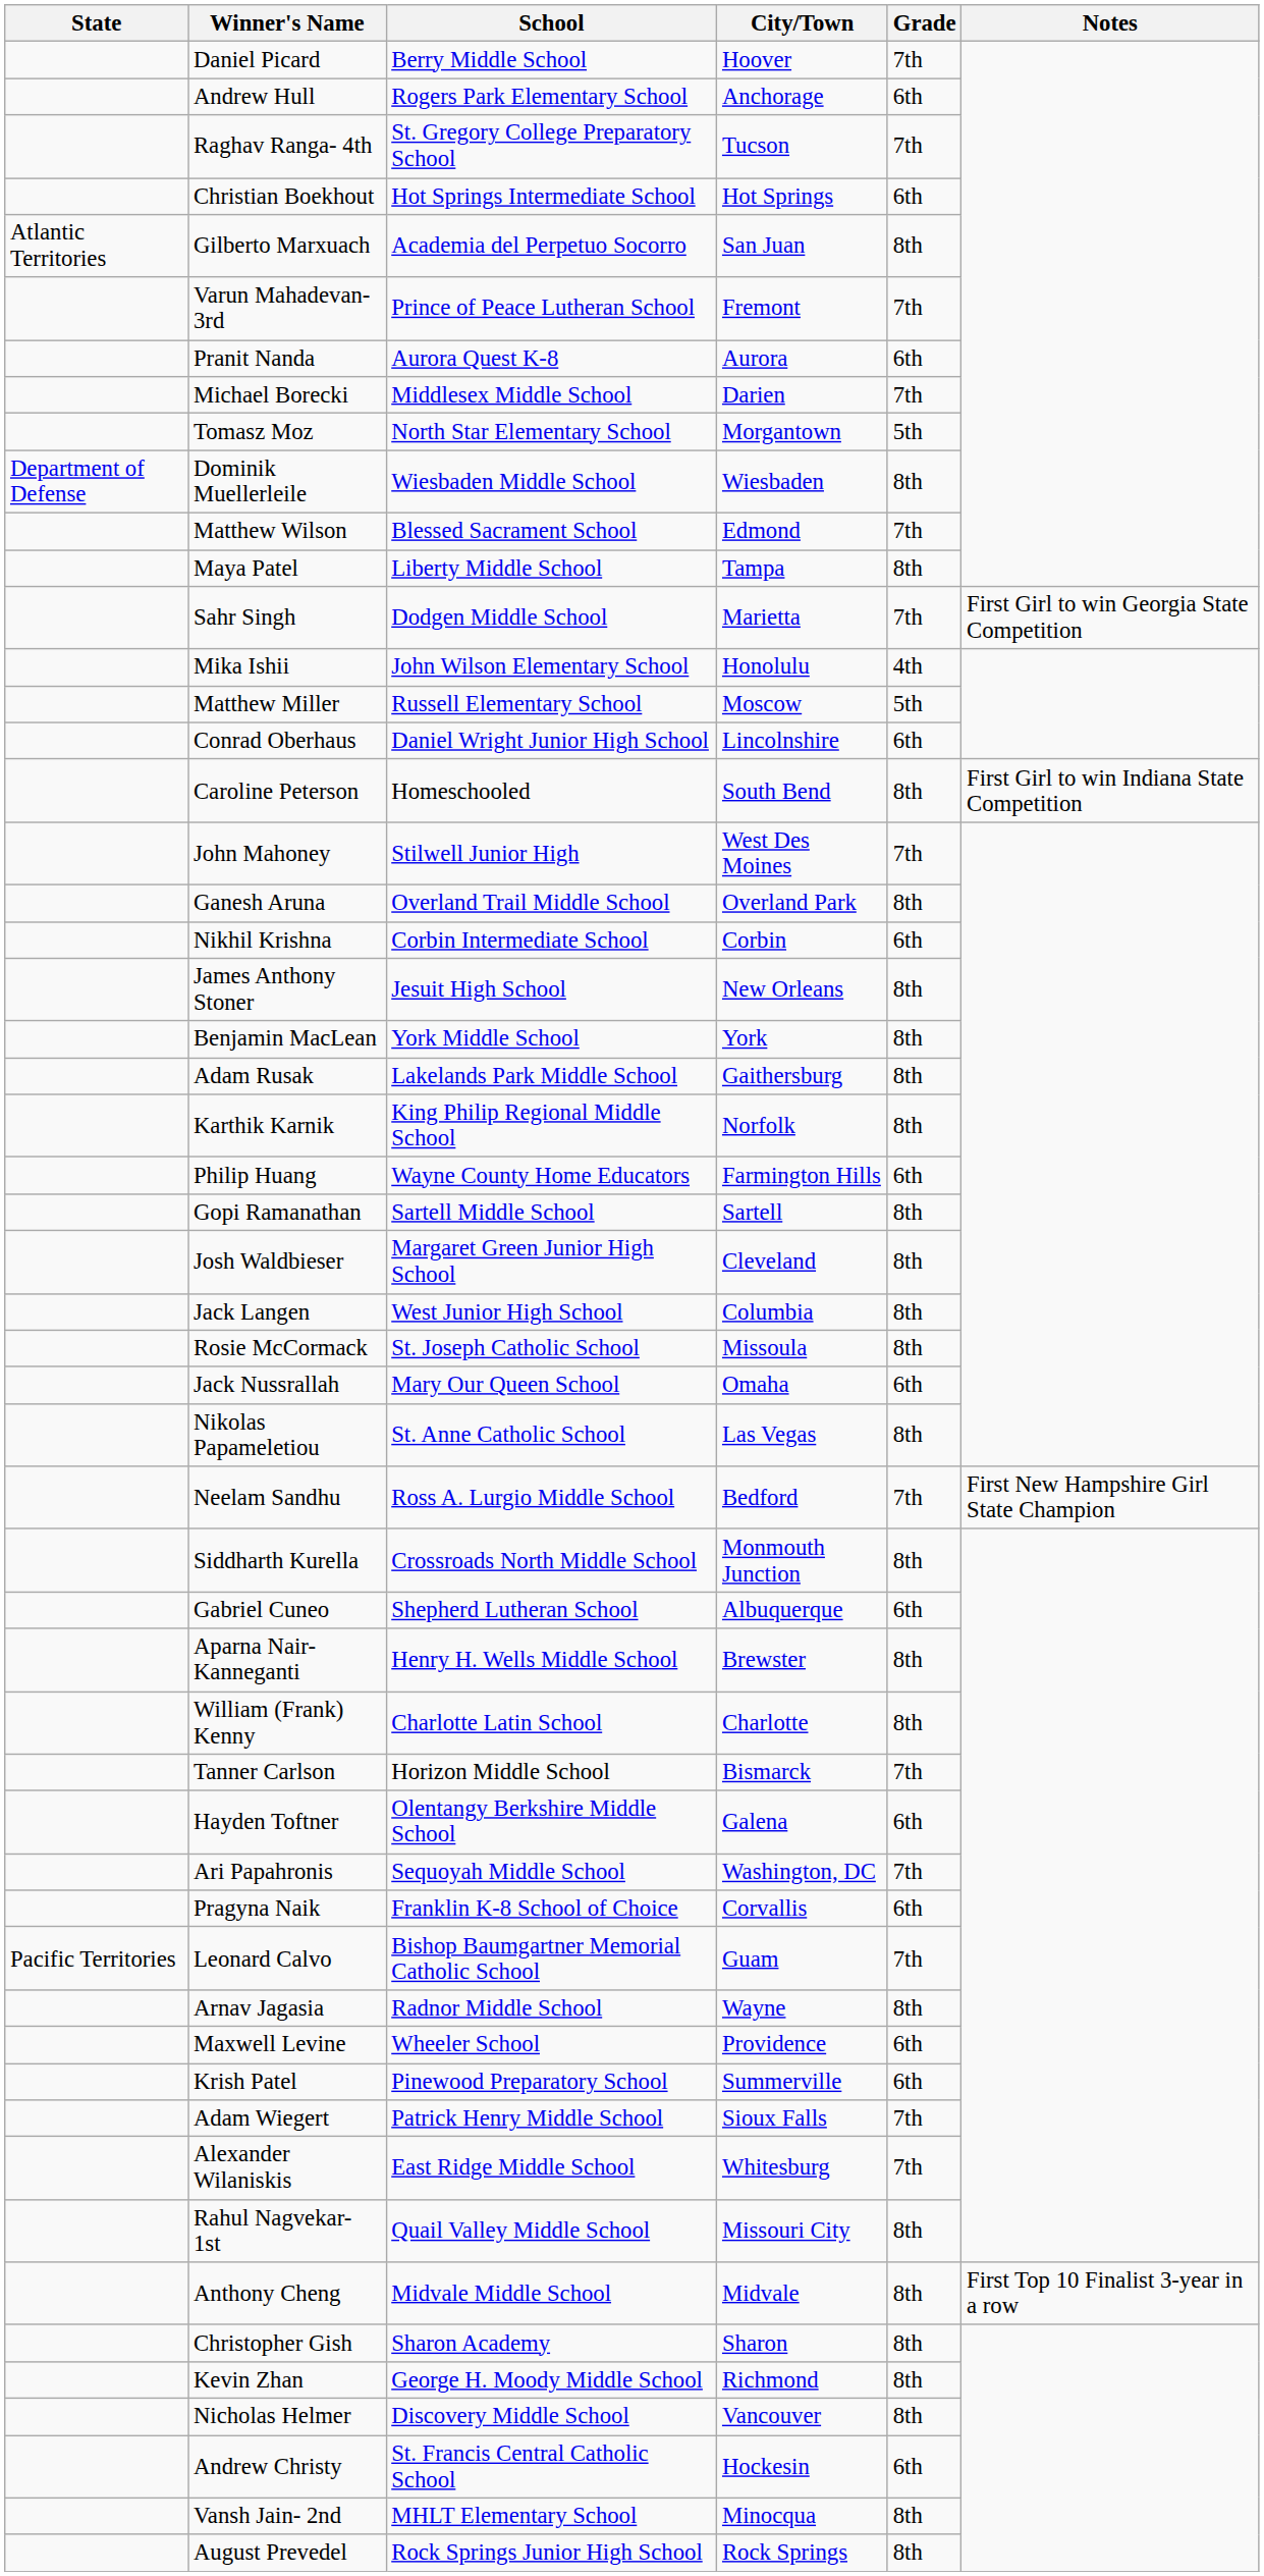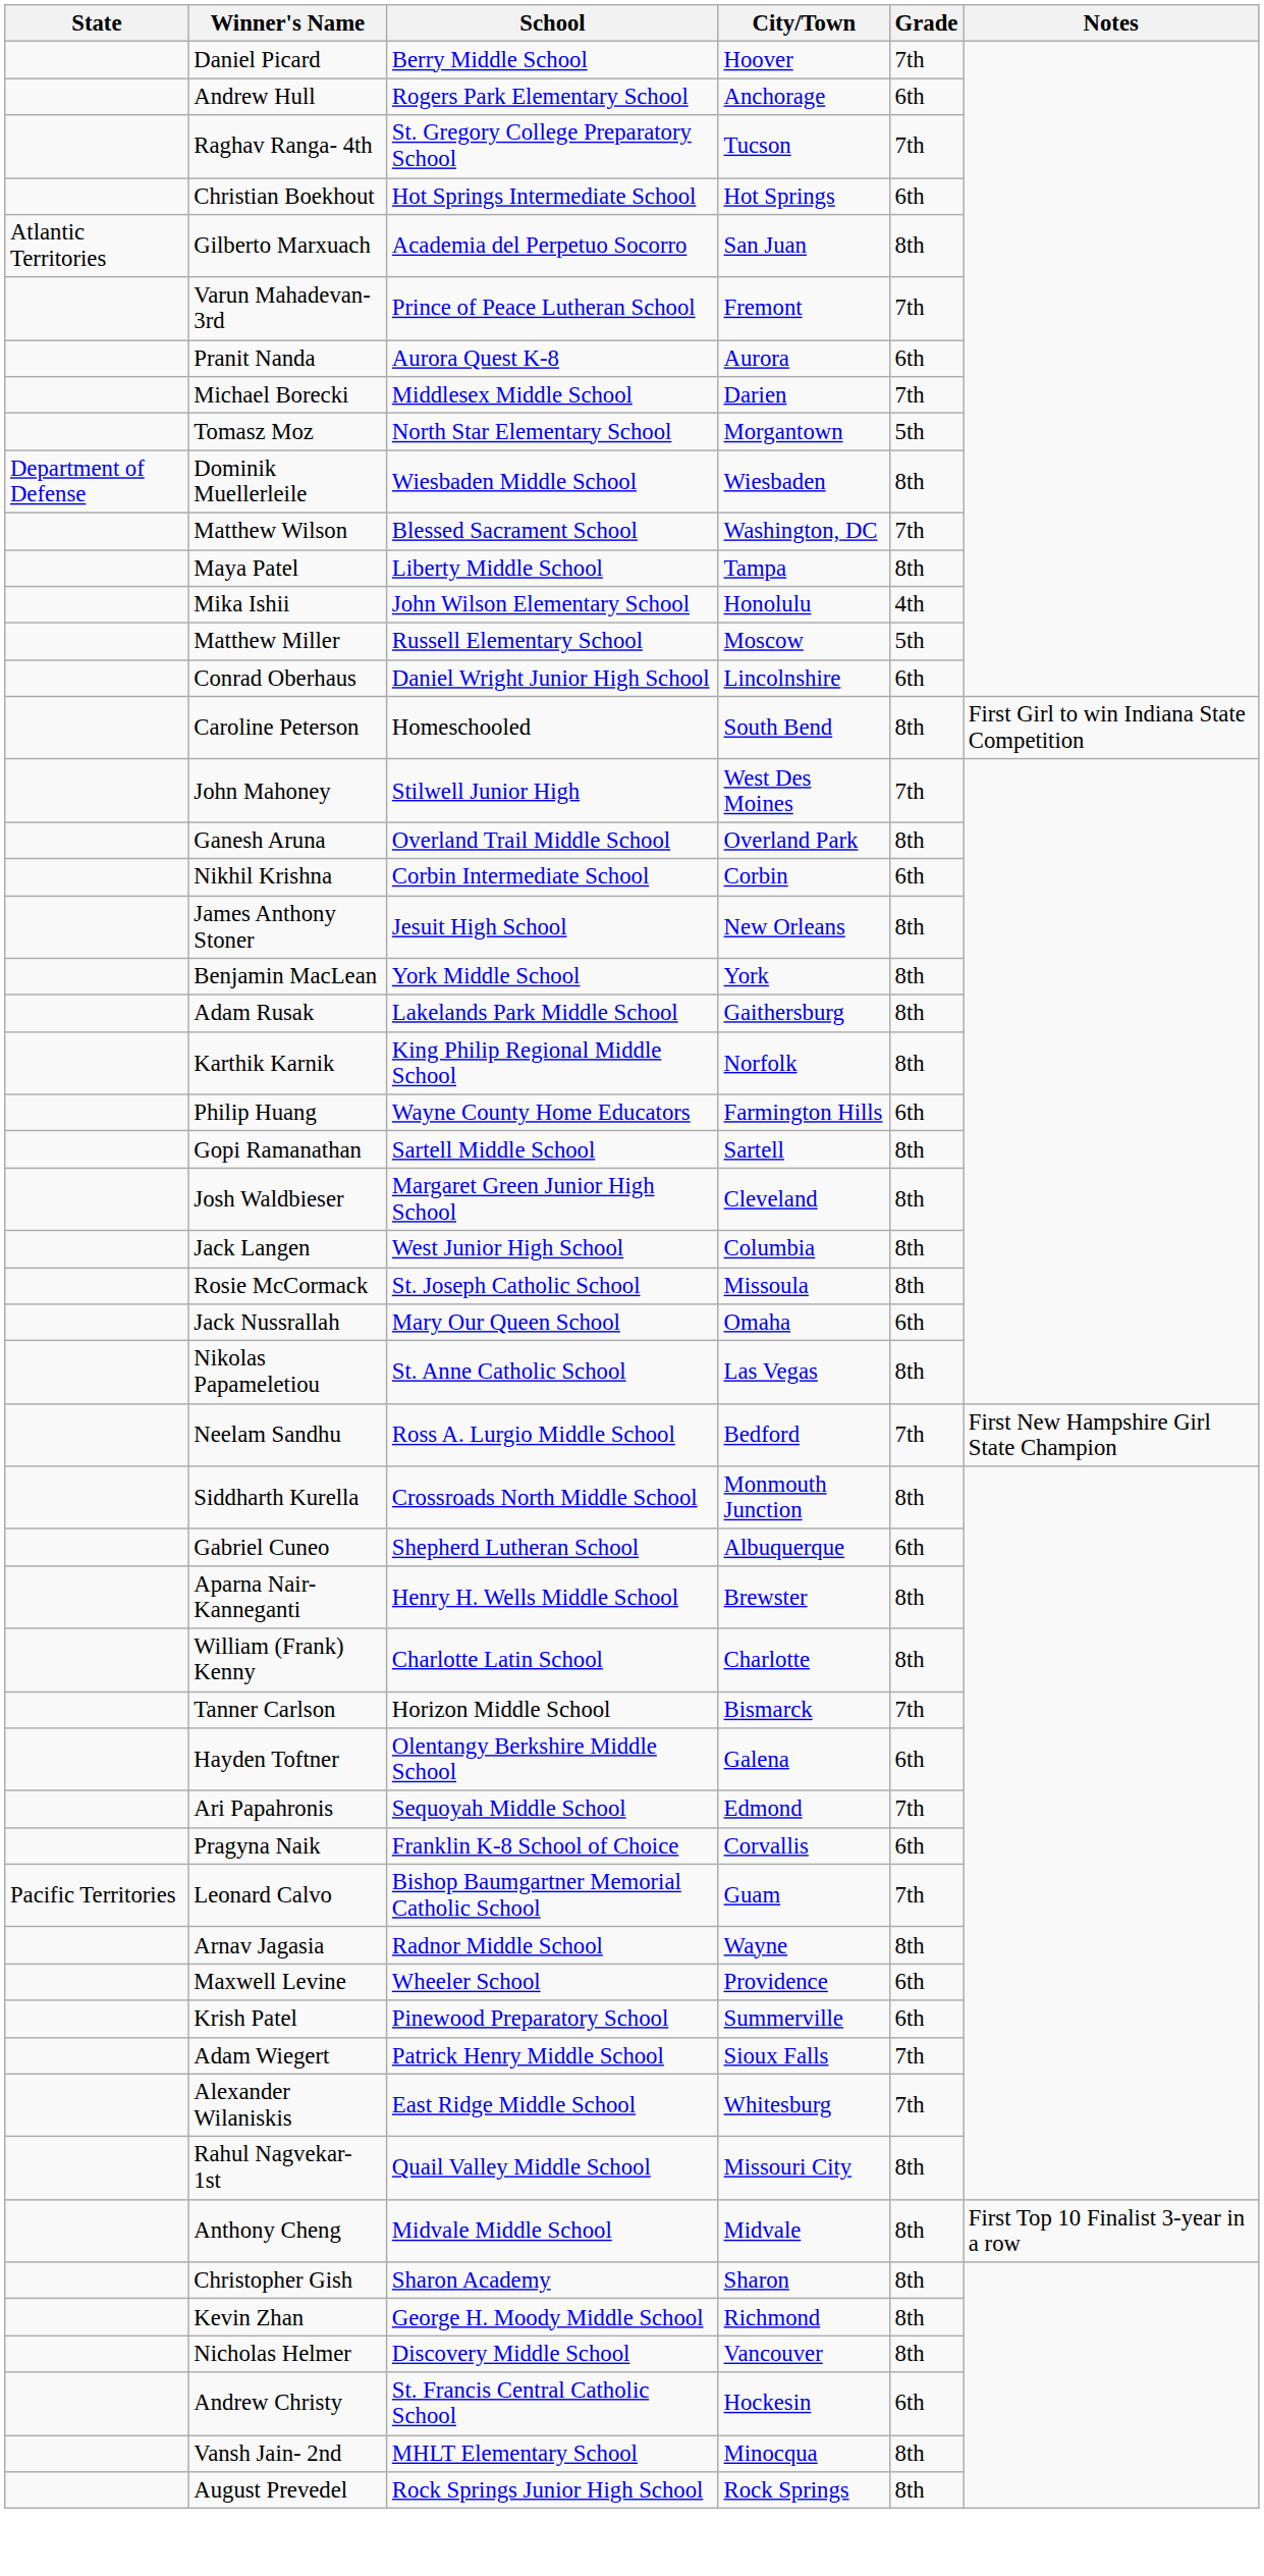Matthew Wilson | City/Town: Edmond -> Washington, DC
- row: Sahr Singh | Dodgen Middle School | Marietta | 7th | First Girl to win Georgia State Competition
Ari Papahronis | City/Town: Washington, DC -> Edmond
